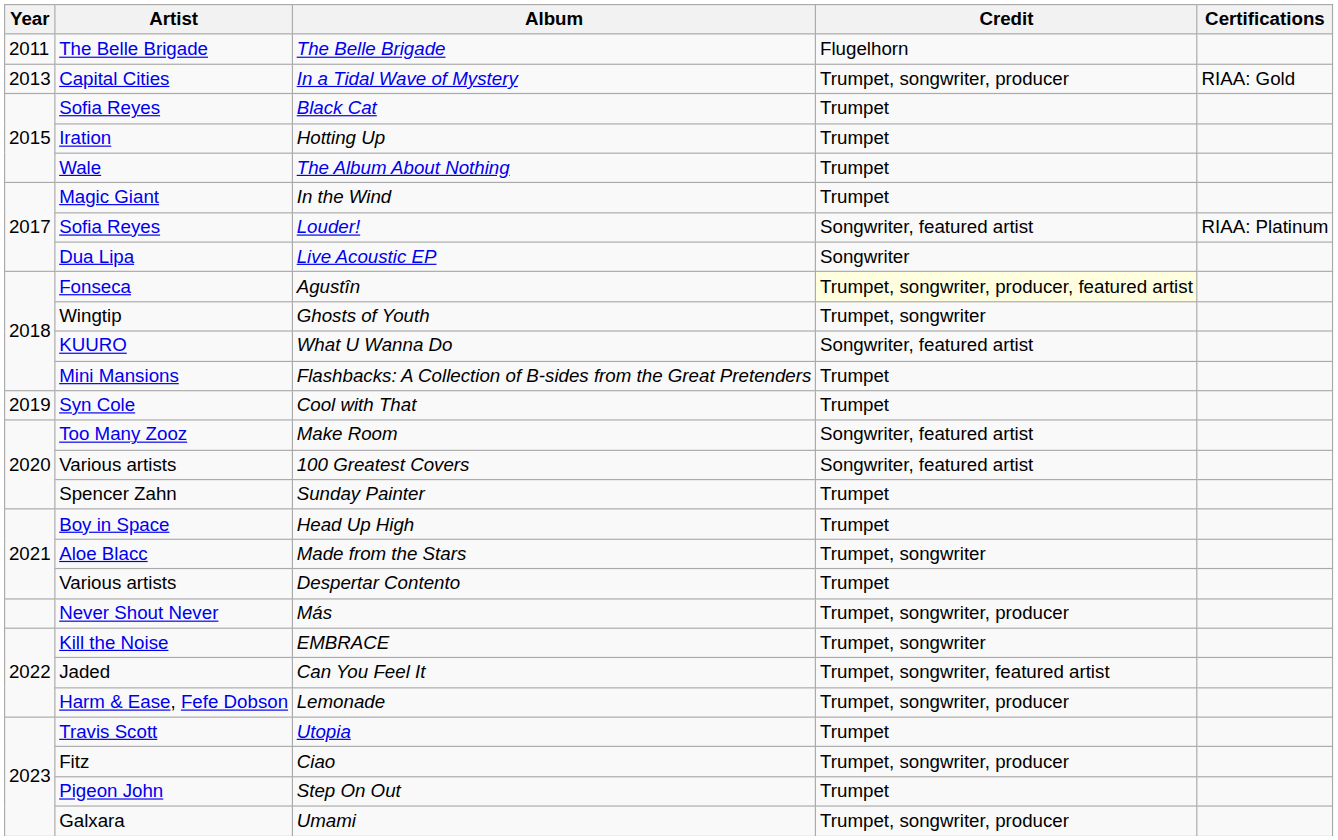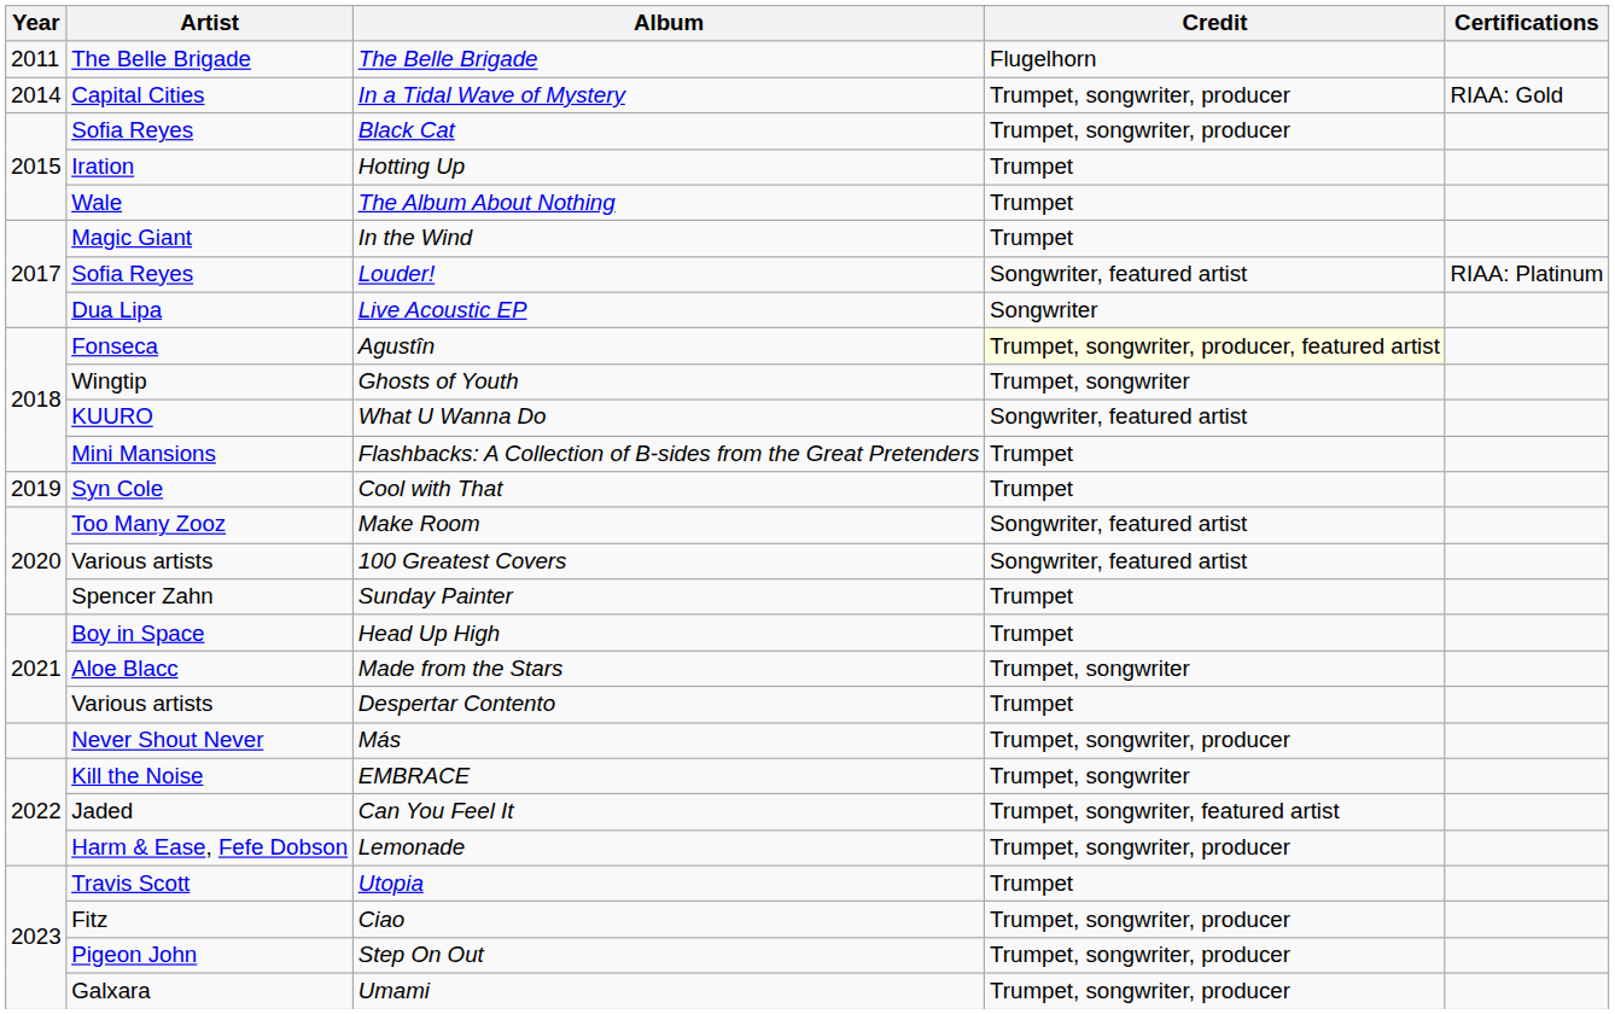In a Tidal Wave of Mystery | Year: 2013 -> 2014
Black Cat | Credit: Trumpet -> Trumpet, songwriter, producer
Step On Out | Credit: Trumpet -> Trumpet, songwriter, producer
